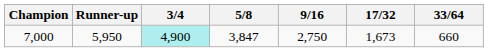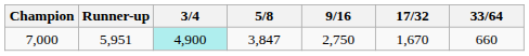7,000 | Runner-up: 5,950 -> 5,951
7,000 | 17/32: 1,673 -> 1,670
